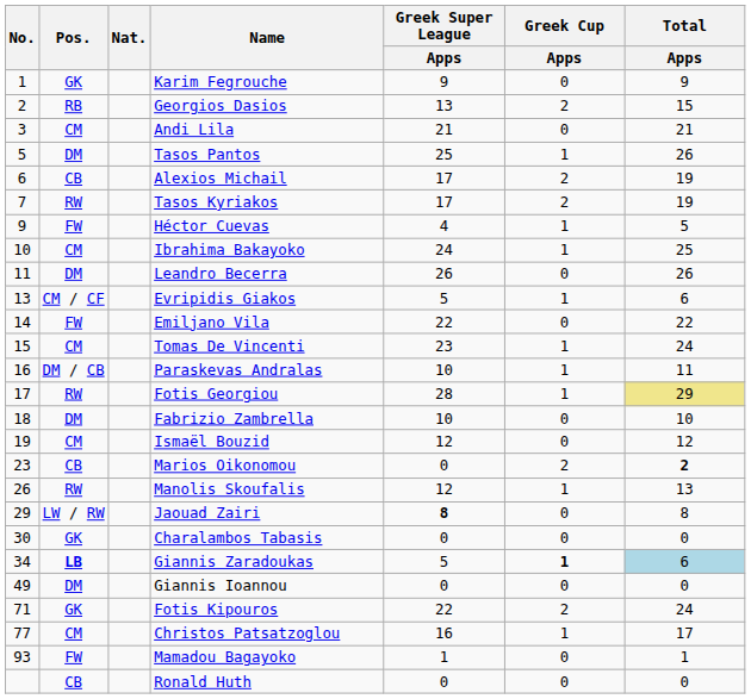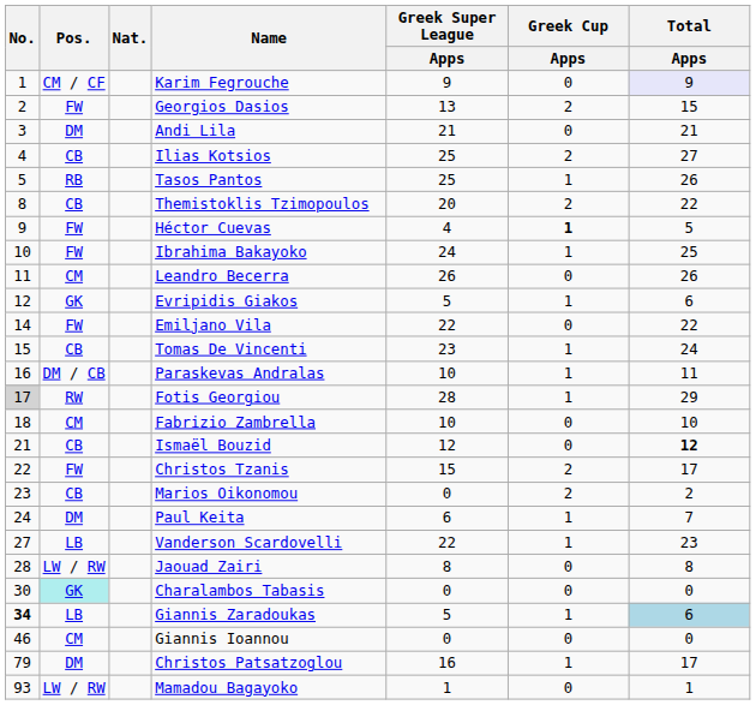Karim Fegrouche | Pos.: GK -> CM / CF
Karim Fegrouche | Total / Apps: no background -> lavender background
Georgios Dasios | Pos.: RB -> FW
Andi Lila | Pos.: CM -> DM
+ row: 4 | CB | Ilias Kotsios | 25 | 2 | 27
Tasos Pantos | Pos.: DM -> RB
- row: 6 | CB | Alexios Michail | 17 | 2 | 19
- row: 7 | RW | Tasos Kyriakos | 17 | 2 | 19
+ row: 8 | CB | Themistoklis Tzimopoulos | 20 | 2 | 22
Héctor Cuevas | Greek Cup / Apps: normal -> bold
Ibrahima Bakayoko | Pos.: CM -> FW
Leandro Becerra | Pos.: DM -> CM
Evripidis Giakos | No.: 13 -> 12
Evripidis Giakos | Pos.: CM / CF -> GK
Tomas De Vincenti | Pos.: CM -> CB
Fotis Georgiou | No.: no background -> lightgrey background
Fotis Georgiou | Total / Apps: khaki background -> no background
Fabrizio Zambrella | Pos.: DM -> CM
Ismaël Bouzid | No.: 19 -> 21
Ismaël Bouzid | Pos.: CM -> CB
Ismaël Bouzid | Total / Apps: normal -> bold
+ row: 22 | FW | Christos Tzanis | 15 | 2 | 17
Marios Oikonomou | Total / Apps: bold -> normal
+ row: 24 | DM | Paul Keita | 6 | 1 | 7
- row: 26 | RW | Manolis Skoufalis | 12 | 1 | 13
+ row: 27 | LB | Vanderson Scardovelli | 22 | 1 | 23
Jaouad Zairi | No.: 29 -> 28
Jaouad Zairi | Greek Super League / Apps: bold -> normal
Charalambos Tabasis | Pos.: no background -> paleturquoise background
Giannis Zaradoukas | No.: normal -> bold
Giannis Zaradoukas | Pos.: bold -> normal
Giannis Zaradoukas | Greek Cup / Apps: bold -> normal
Giannis Ioannou | No.: 49 -> 46
Giannis Ioannou | Pos.: DM -> CM
- row: 71 | GK | Fotis Kipouros | 22 | 2 | 24
Christos Patsatzoglou | No.: 77 -> 79
Christos Patsatzoglou | Pos.: CM -> DM
Mamadou Bagayoko | Pos.: FW -> LW / RW
- row: CB | Ronald Huth | 0 | 0 | 0
